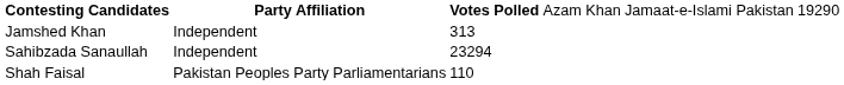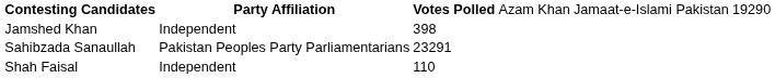Jamshed Khan | column 3: 313 -> 398
Sahibzada Sanaullah | column 2: Independent -> Pakistan Peoples Party Parliamentarians
Sahibzada Sanaullah | column 3: 23294 -> 23291
Shah Faisal | column 2: Pakistan Peoples Party Parliamentarians -> Independent
